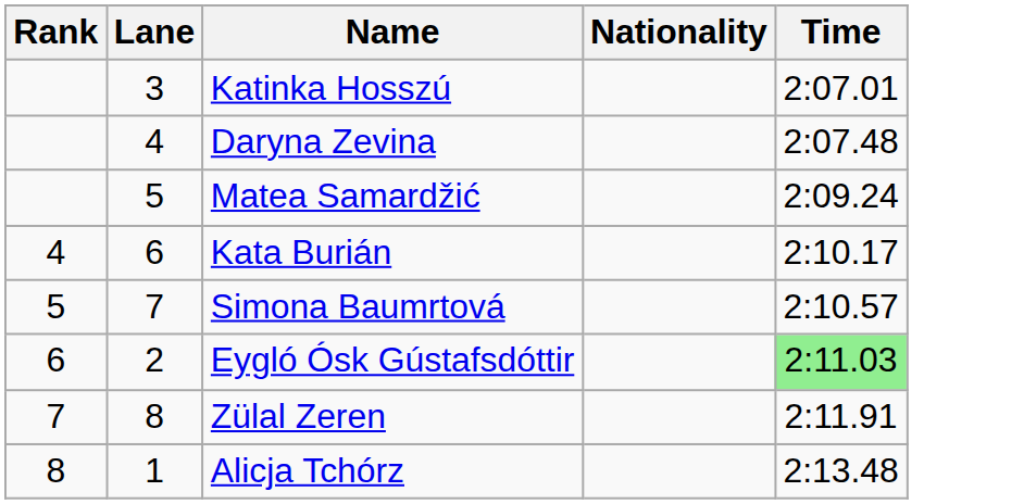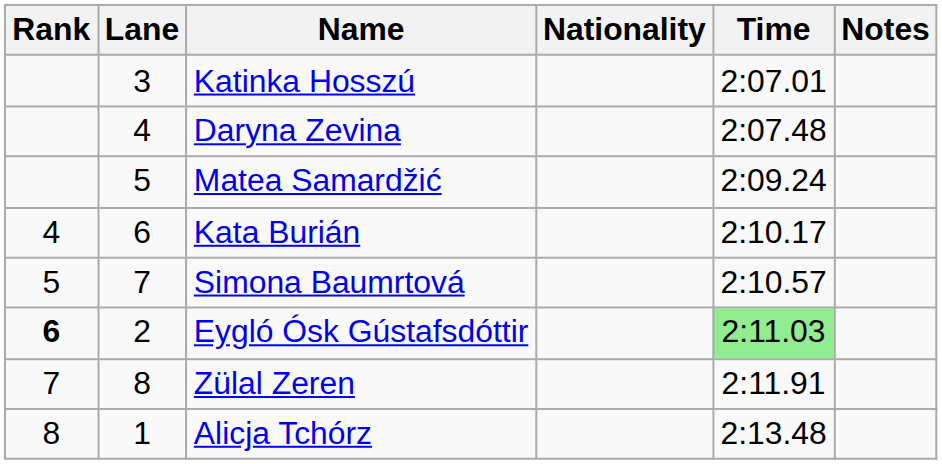+ column: Notes
Eygló Ósk Gústafsdóttir | Rank: normal -> bold
